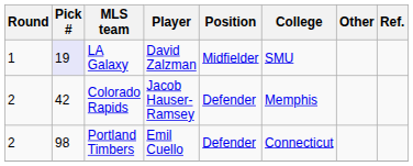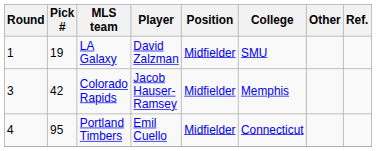LA Galaxy | Pick #: lavender background -> no background
Colorado Rapids | Round: 2 -> 3
Colorado Rapids | Position: Defender -> Midfielder
Portland Timbers | Round: 2 -> 4
Portland Timbers | Pick #: 98 -> 95
Portland Timbers | Position: Defender -> Midfielder
